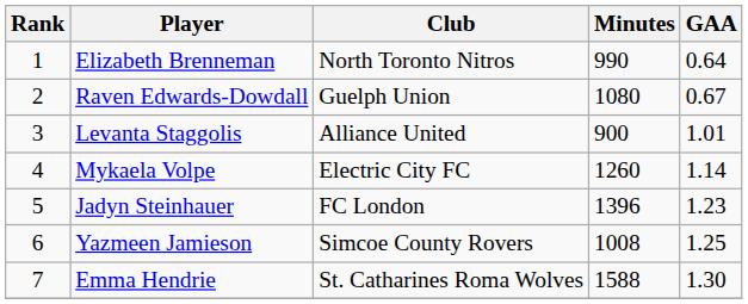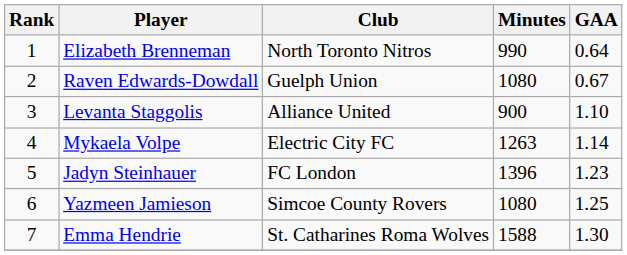Levanta Staggolis | GAA: 1.01 -> 1.10
Mykaela Volpe | Minutes: 1260 -> 1263
Yazmeen Jamieson | Minutes: 1008 -> 1080
